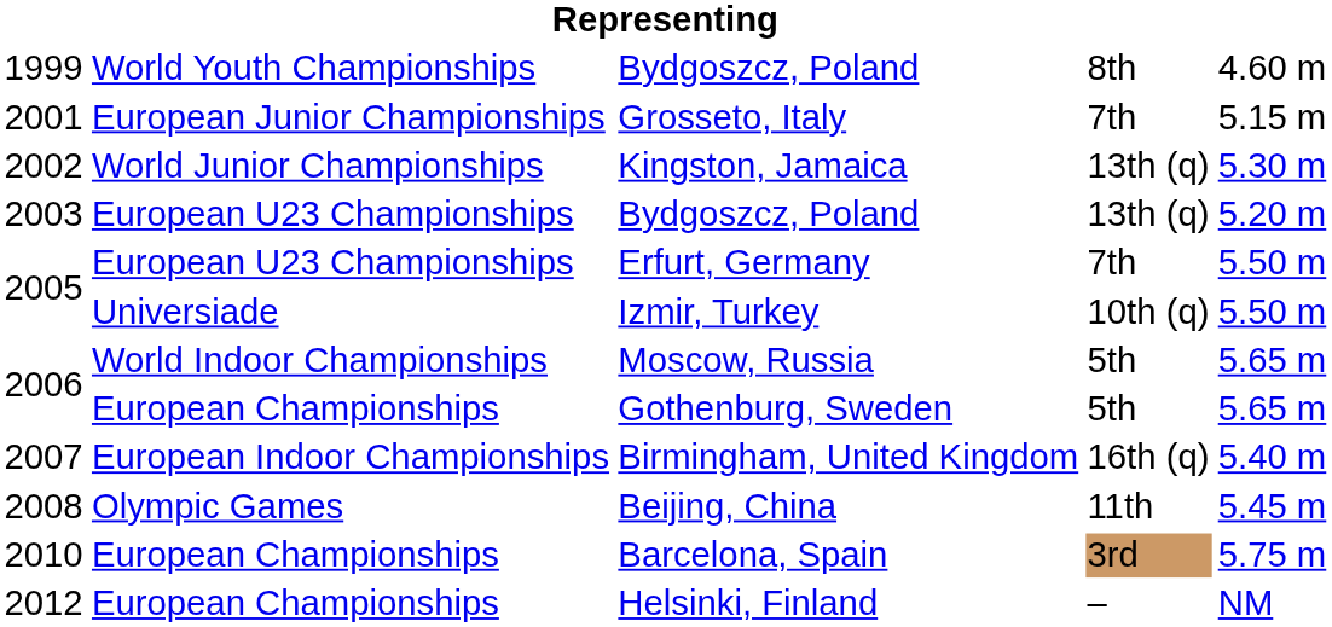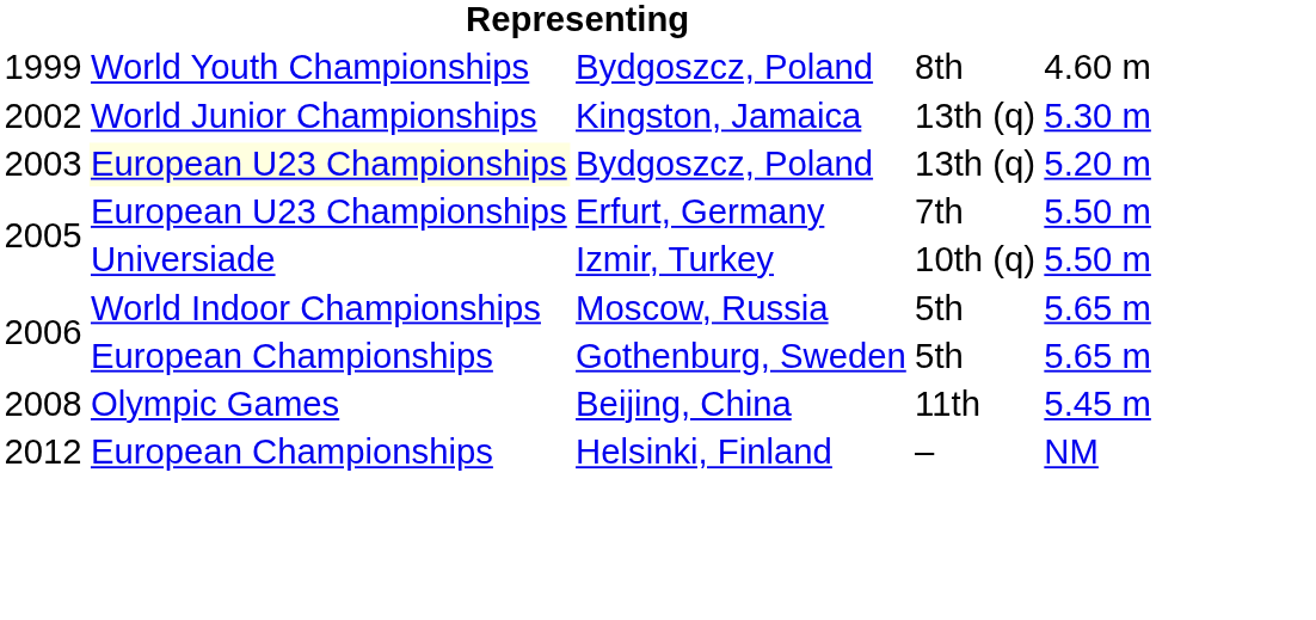- row: 2001 | European Junior Championships | Grosseto, Italy | 7th | 5.15 m
2003 / Bydgoszcz, Poland | column 2: no background -> lightyellow background
- row: 2007 | European Indoor Championships | Birmingham, United Kingdom | 16th (q) | 5.40 m
- row: 2010 | European Championships | Barcelona, Spain | 3rd | 5.75 m
